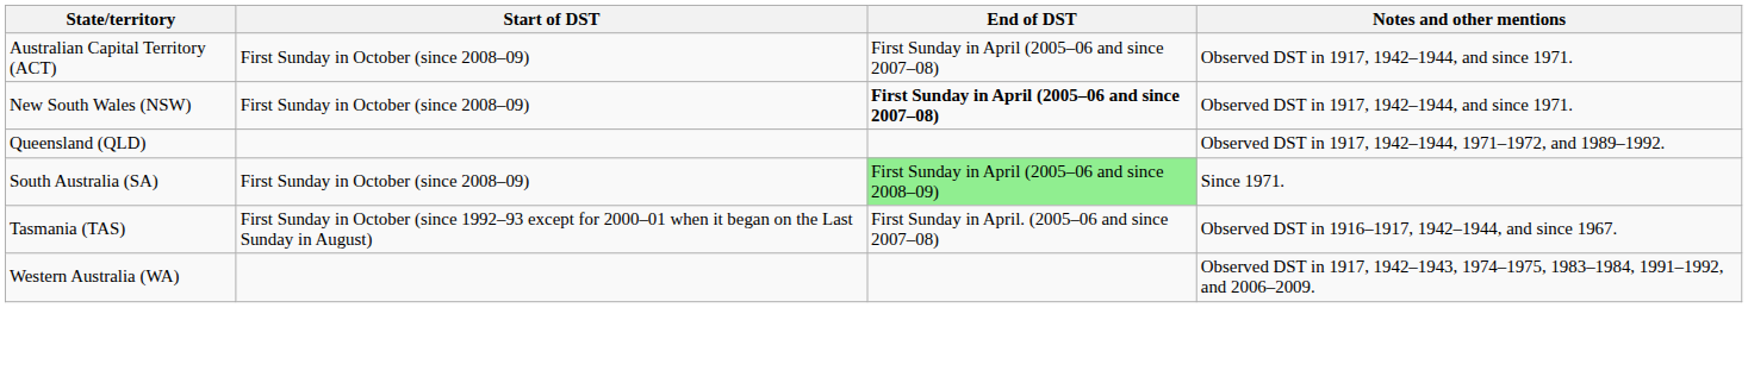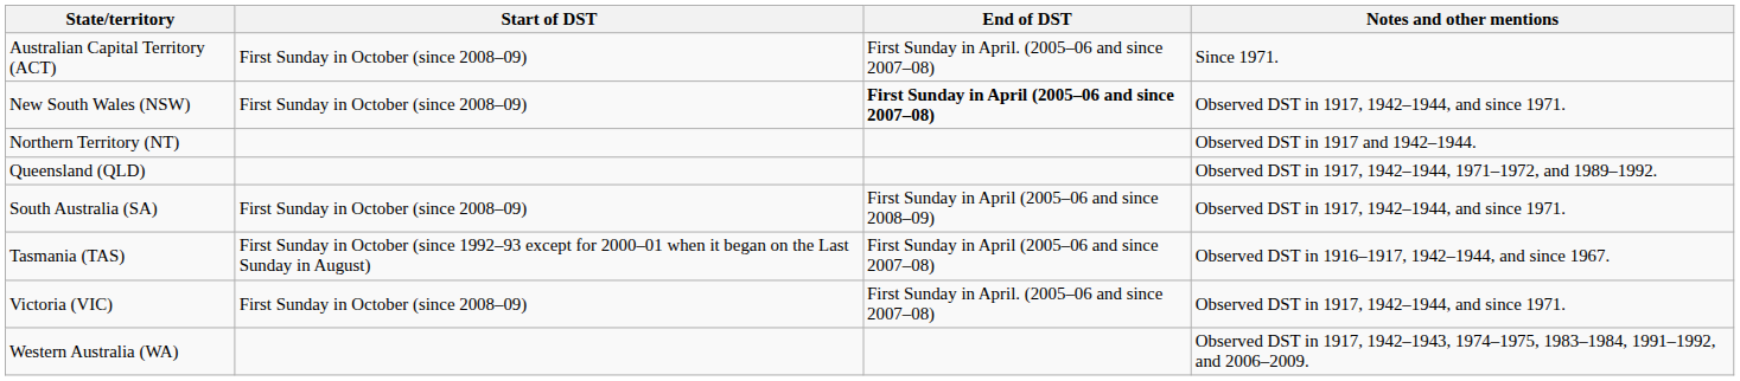Australian Capital Territory (ACT) | End of DST: First Sunday in April (2005–06 and since 2007–08) -> First Sunday in April. (2005–06 and since 2007–08)
Australian Capital Territory (ACT) | Notes and other mentions: Observed DST in 1917, 1942–1944, and since 1971. -> Since 1971.
+ row: Northern Territory (NT) | Observed DST in 1917 and 1942–1944.
South Australia (SA) | End of DST: lightgreen background -> no background
South Australia (SA) | Notes and other mentions: Since 1971. -> Observed DST in 1917, 1942–1944, and since 1971.
Tasmania (TAS) | End of DST: First Sunday in April. (2005–06 and since 2007–08) -> First Sunday in April (2005–06 and since 2007–08)
+ row: Victoria (VIC) | First Sunday in October (since 2008–09) | First Sunday in April. (2005–06 and since 2007–08) | Observed DST in 1917, 1942–1944, and since 1971.
